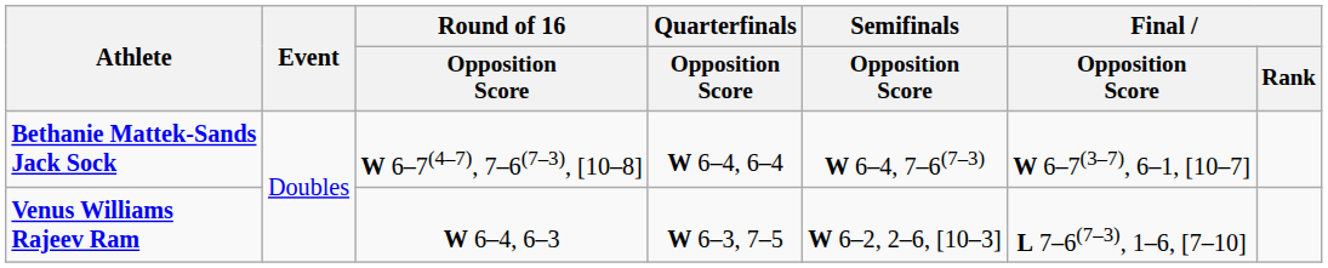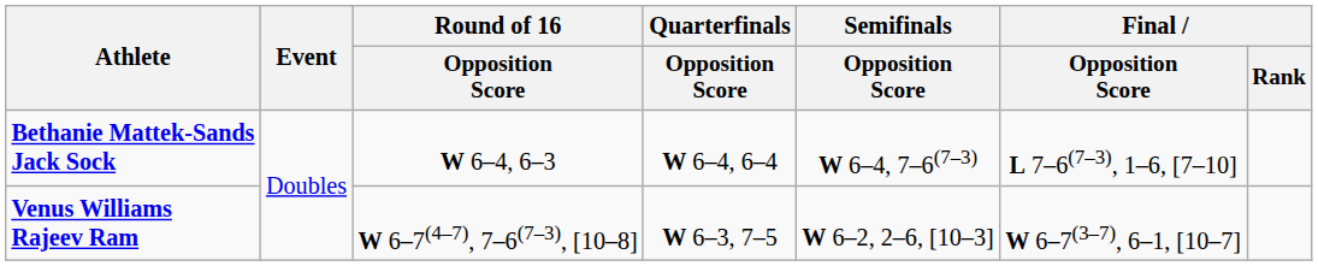Bethanie Mattek-Sands Jack Sock | Round of 16 / Opposition Score: W 6–7(4–7), 7–6(7–3), [10–8] -> W 6–4, 6–3
Bethanie Mattek-Sands Jack Sock | Final / Opposition Score: W 6–7(3–7), 6–1, [10–7] -> L 7–6(7–3), 1–6, [7–10]
Venus Williams Rajeev Ram | Round of 16 / Opposition Score: W 6–4, 6–3 -> W 6–7(4–7), 7–6(7–3), [10–8]
Venus Williams Rajeev Ram | Final / Opposition Score: L 7–6(7–3), 1–6, [7–10] -> W 6–7(3–7), 6–1, [10–7]
